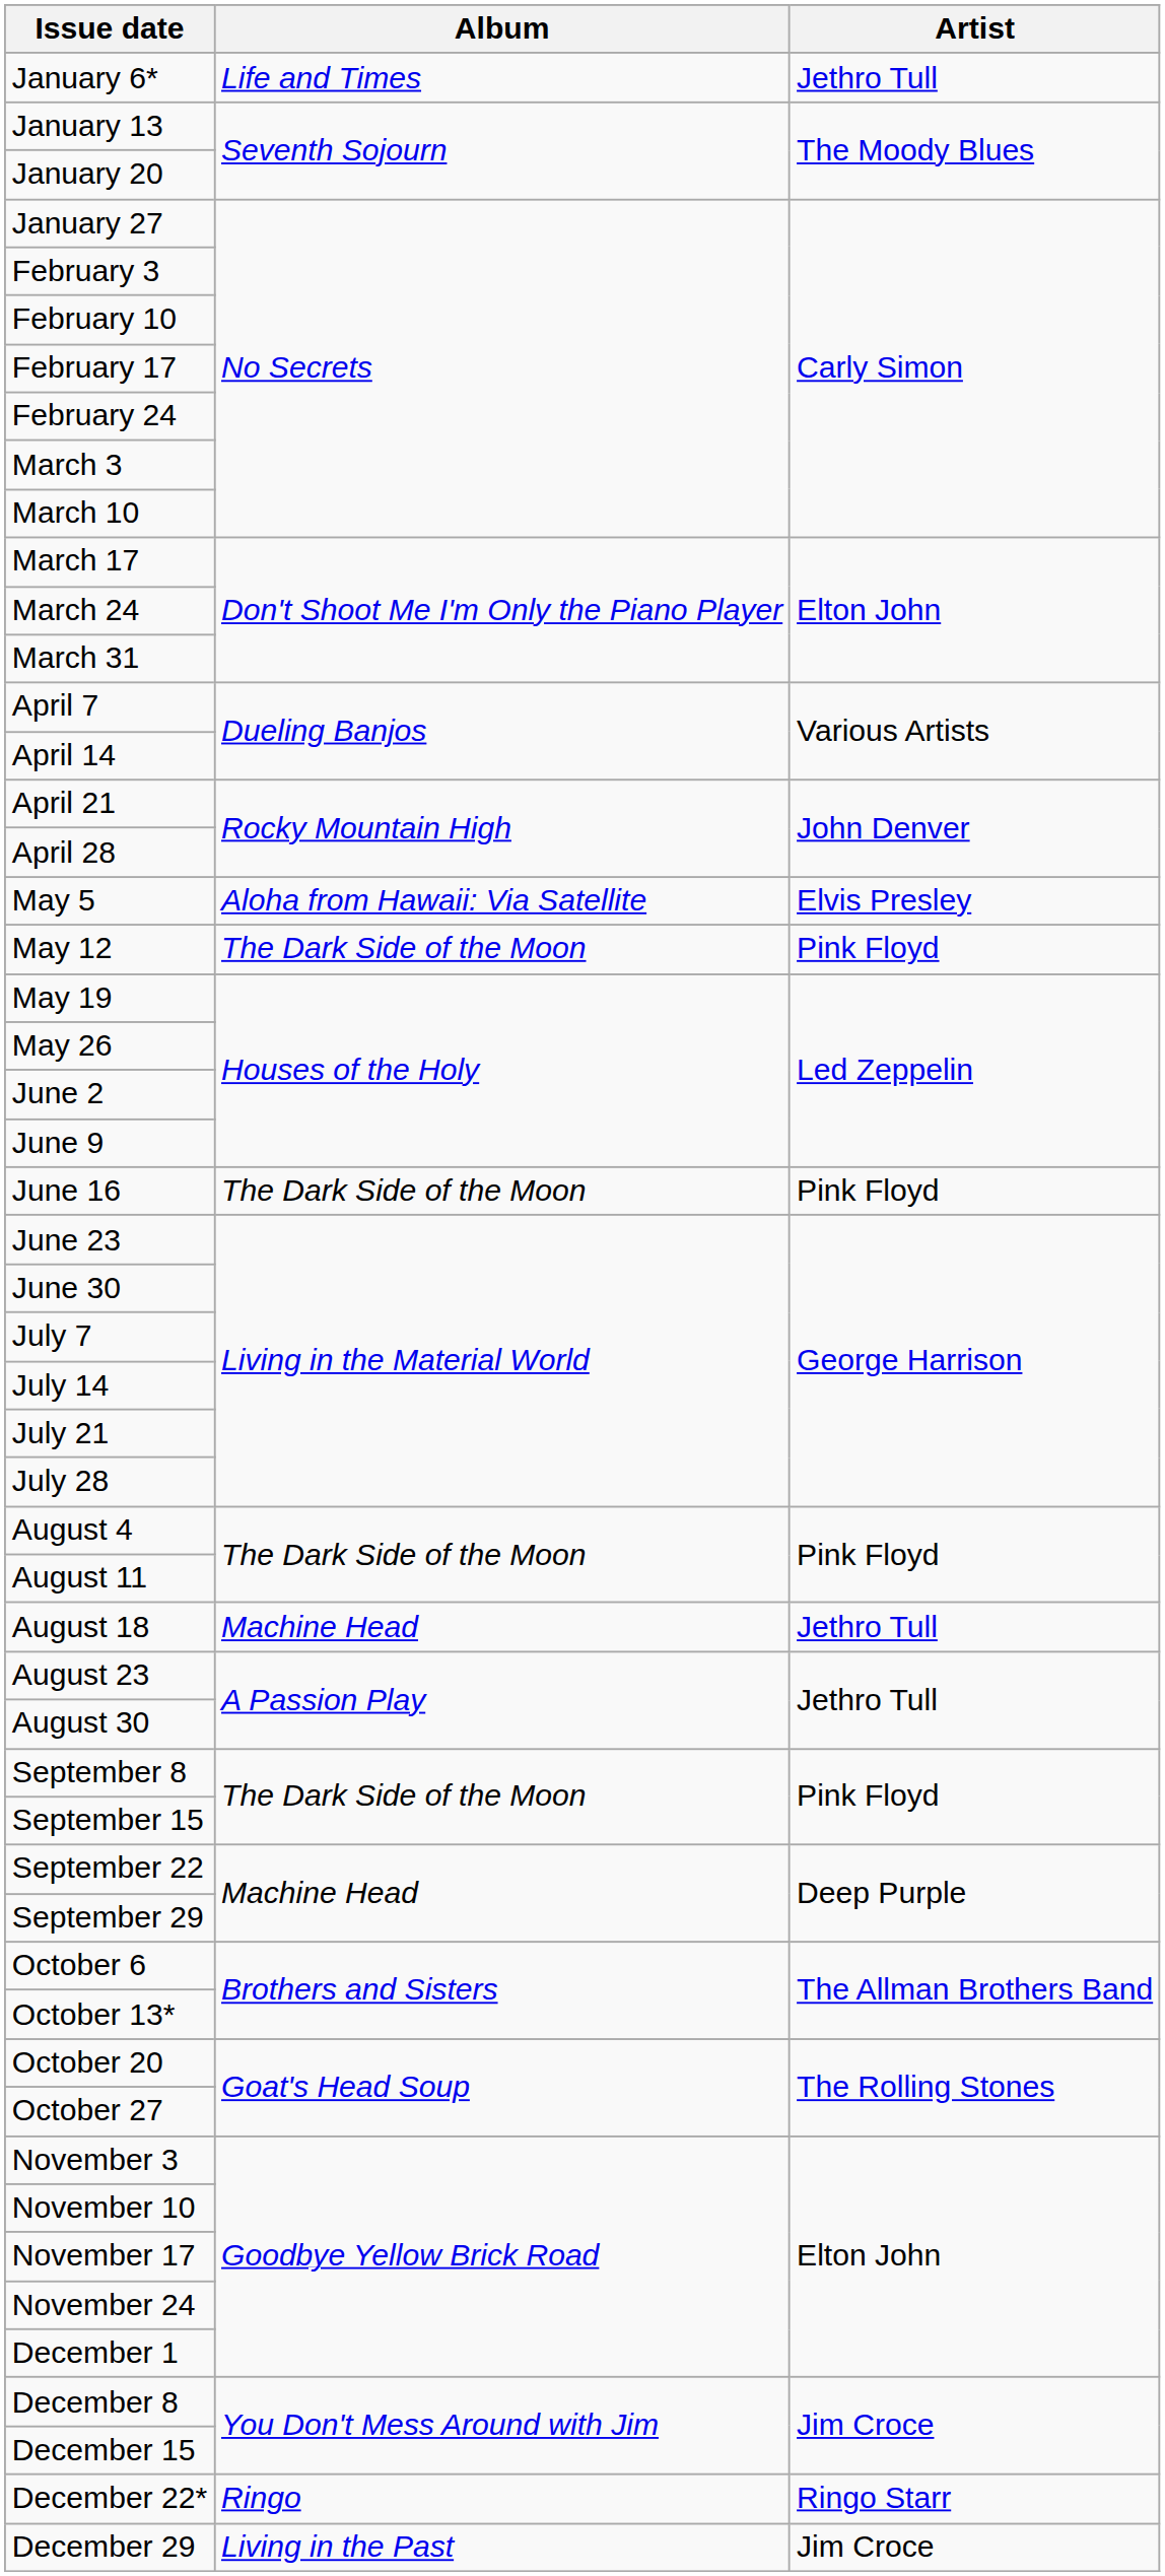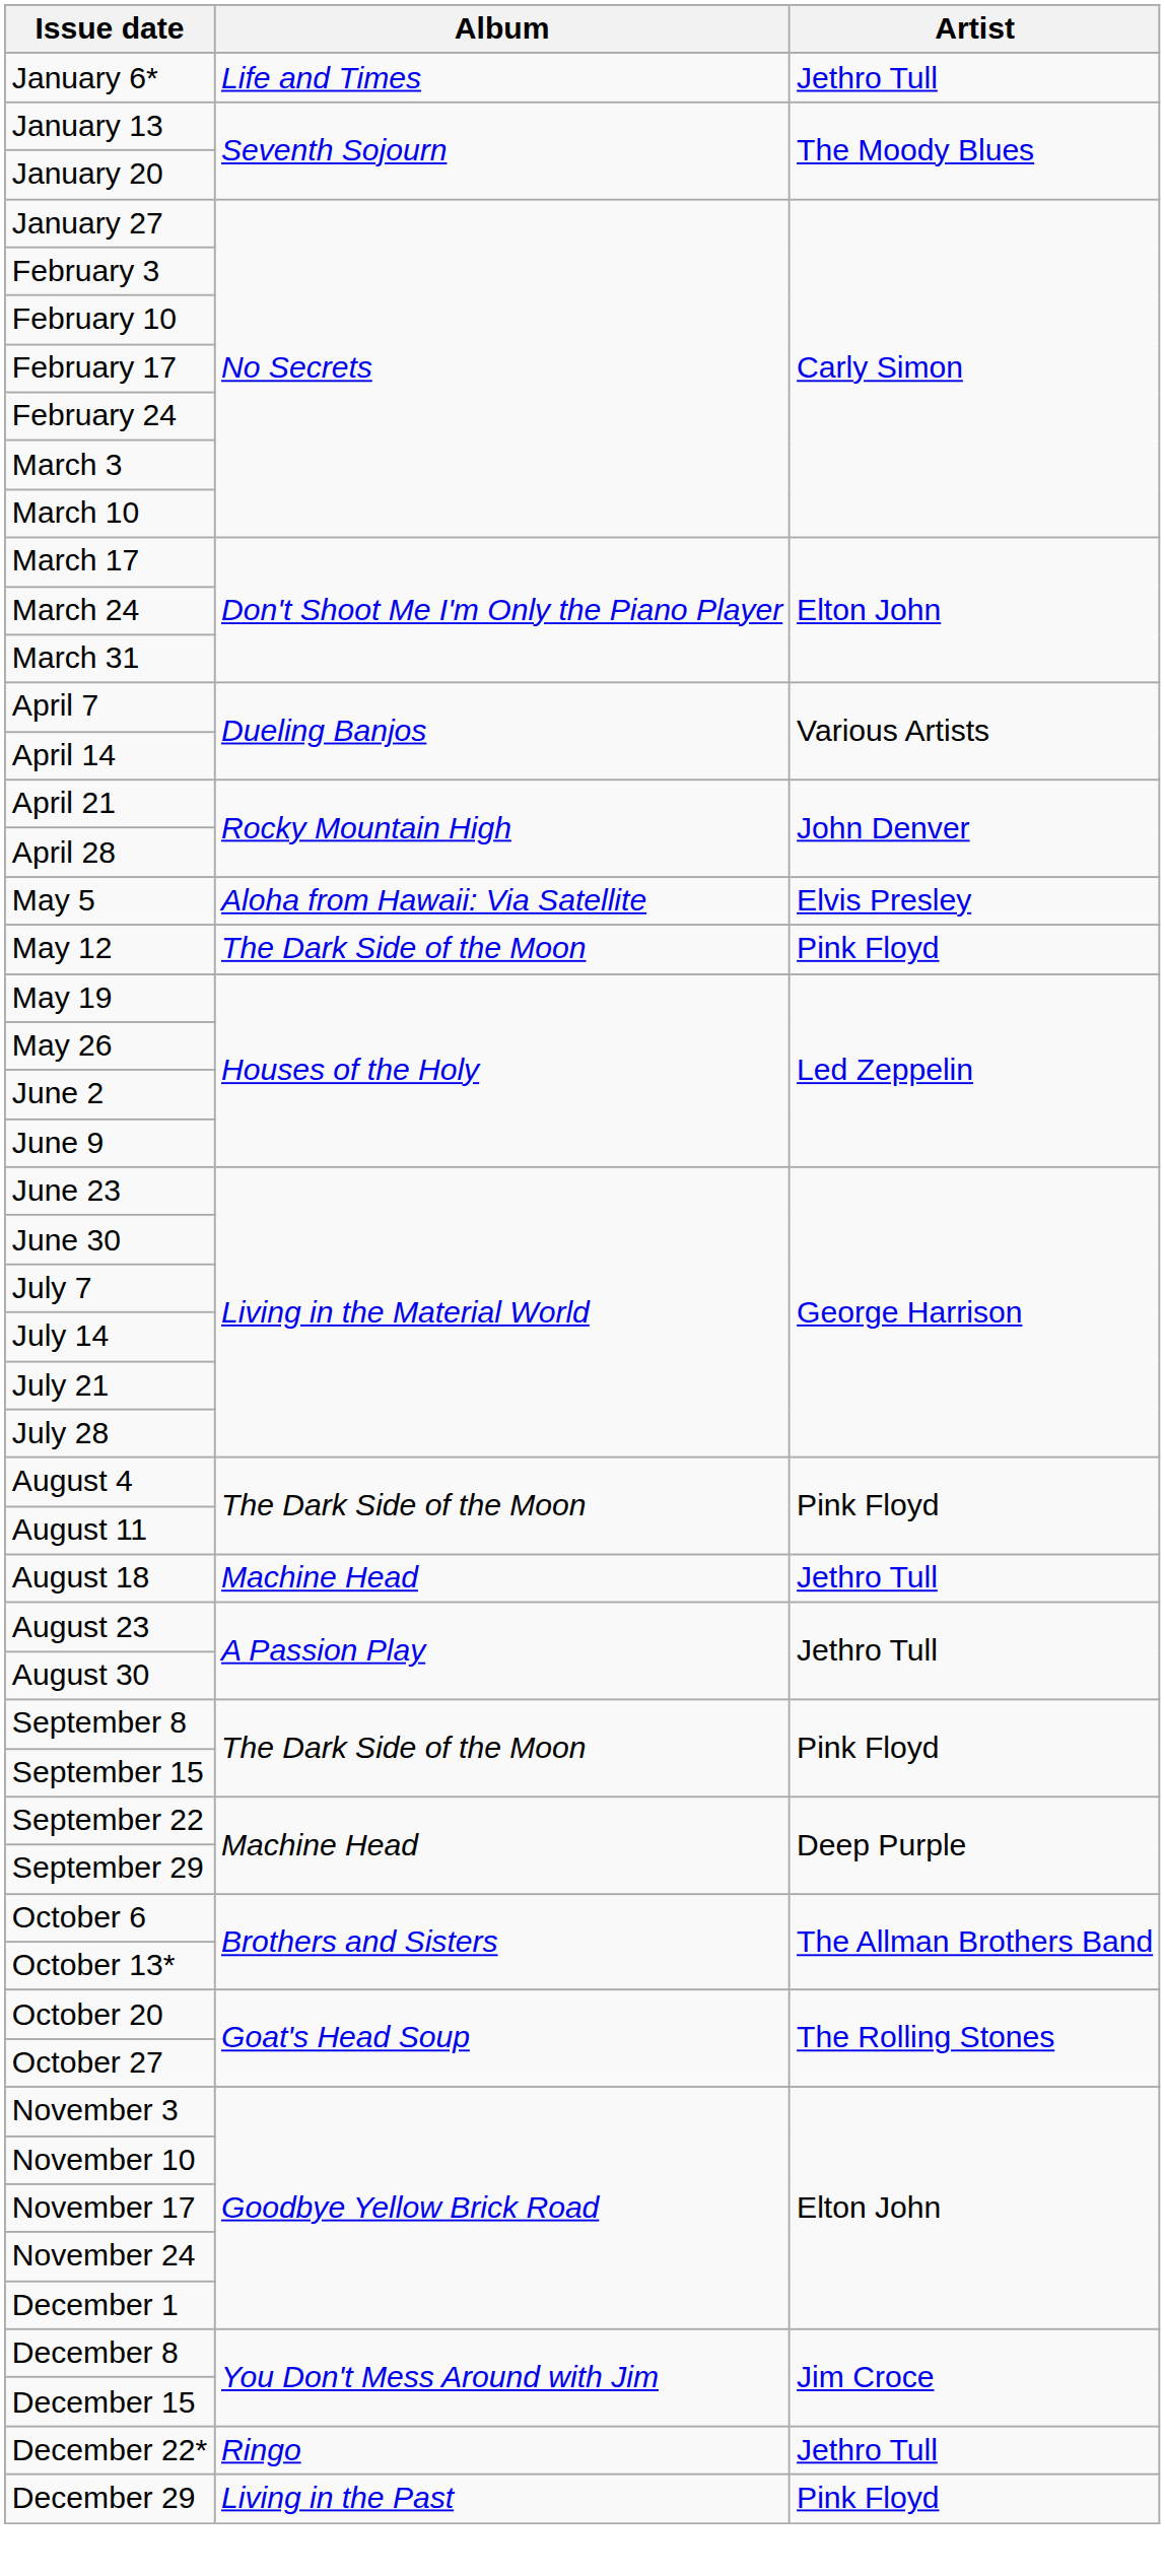- row: June 16 | The Dark Side of the Moon | Pink Floyd
December 22* | Artist: Ringo Starr -> Jethro Tull
December 29 | Artist: Jim Croce -> Pink Floyd
